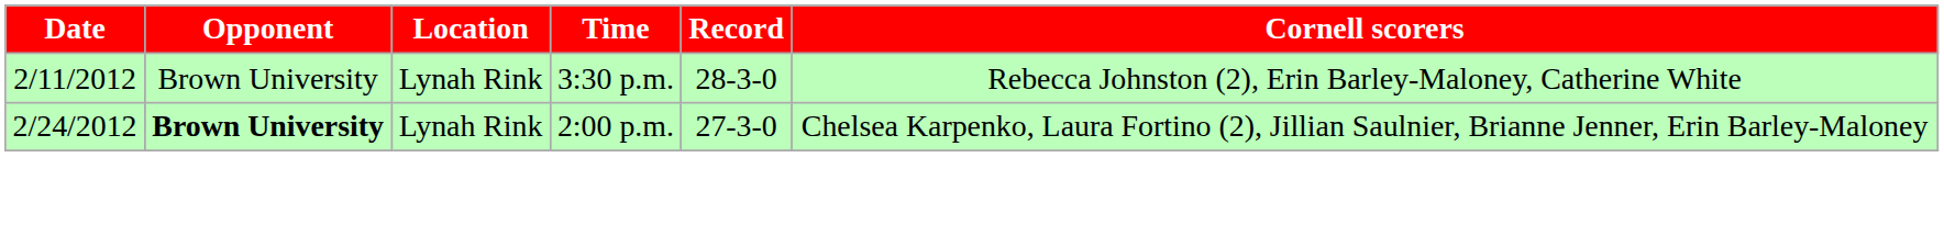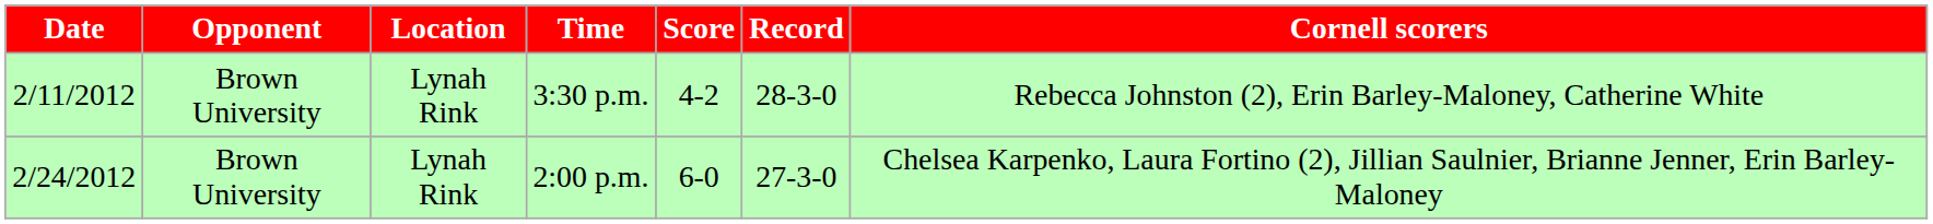+ column: Score | 4-2 | 6-0
2:00 p.m. | Opponent: bold -> normal
